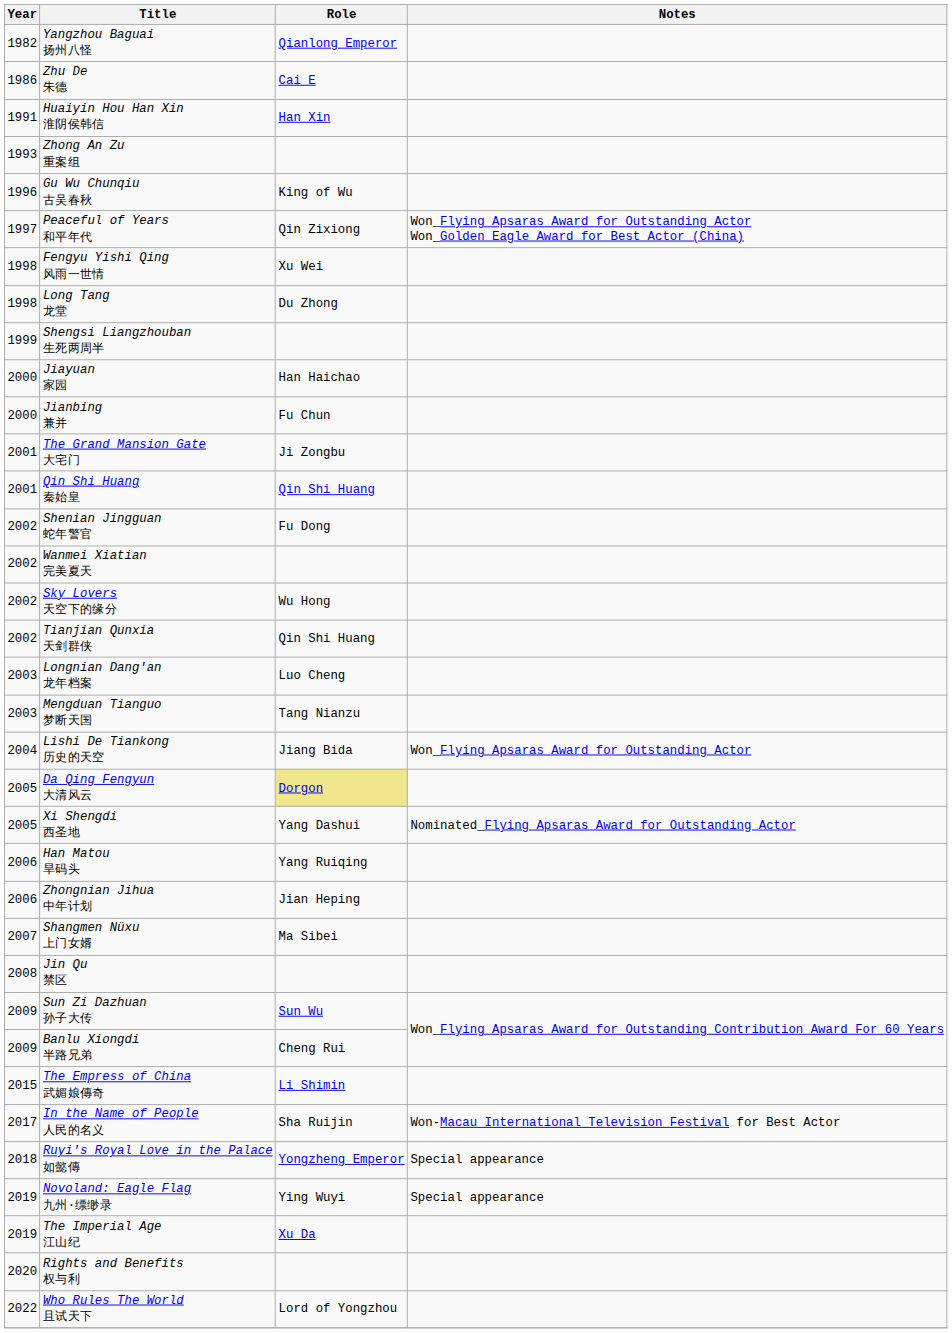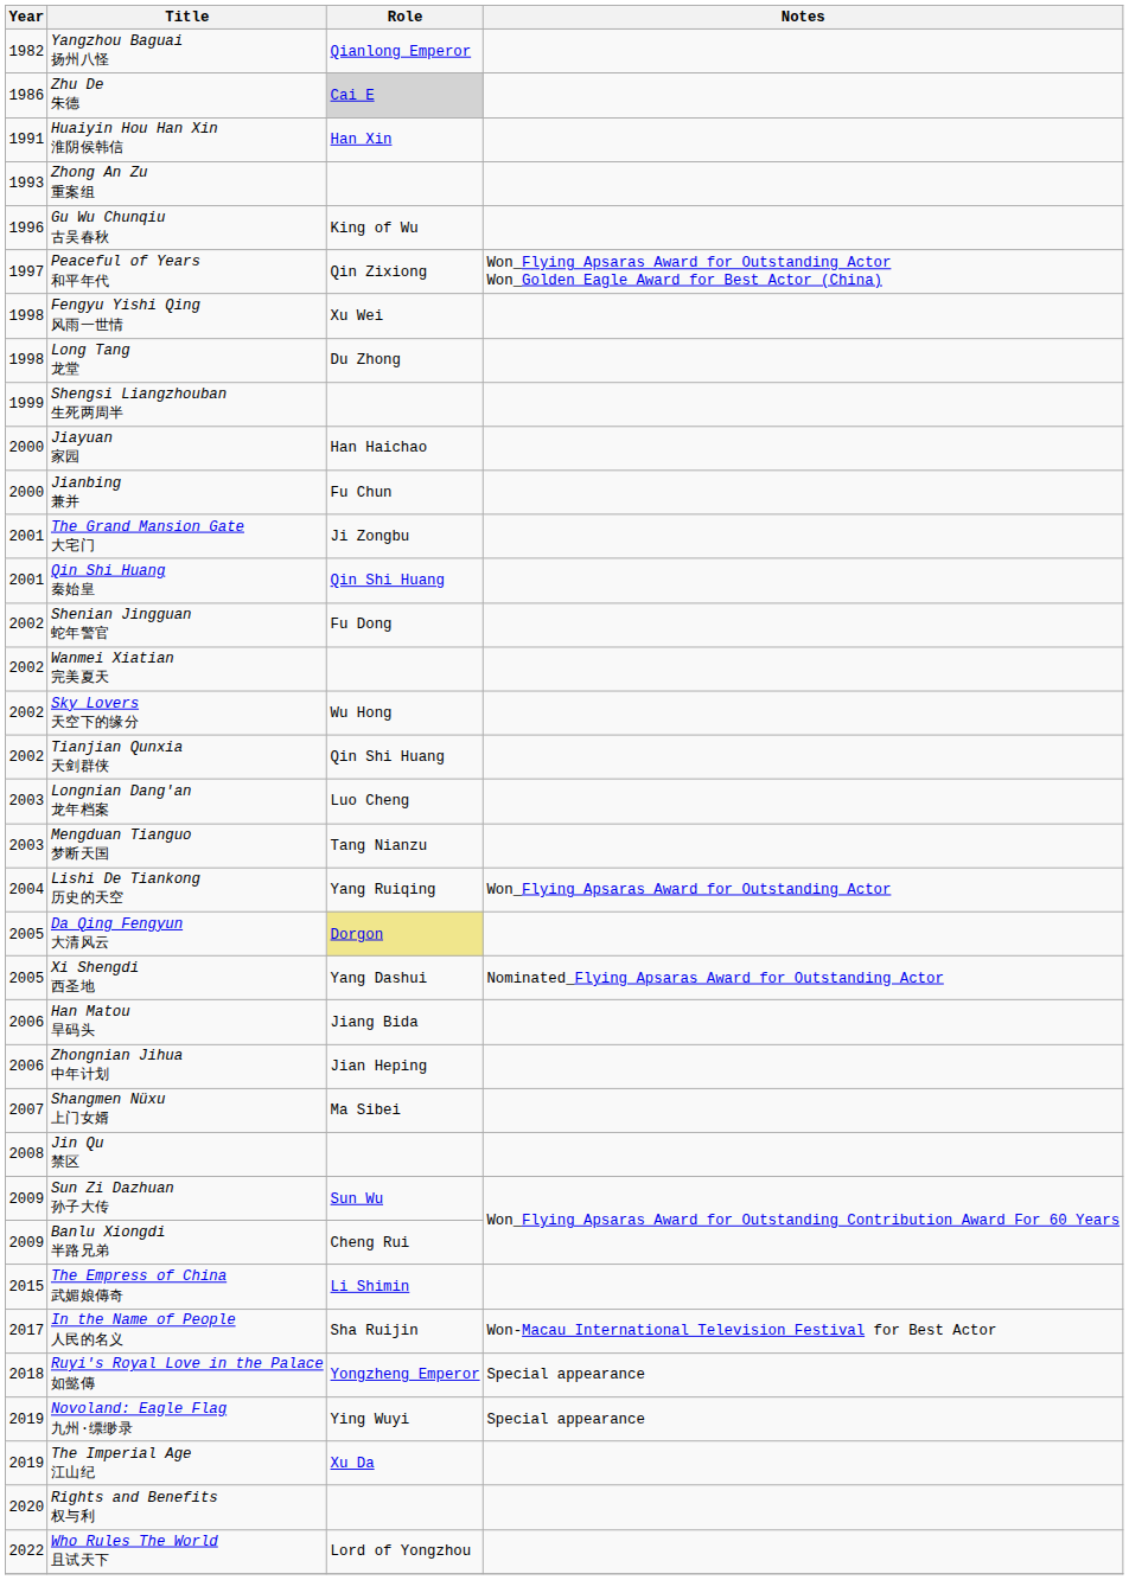Zhu De 朱德 | Role: no background -> lightgrey background
Lishi De Tiankong 历史的天空 | Role: Jiang Bida -> Yang Ruiqing
Han Matou 旱码头 | Role: Yang Ruiqing -> Jiang Bida
